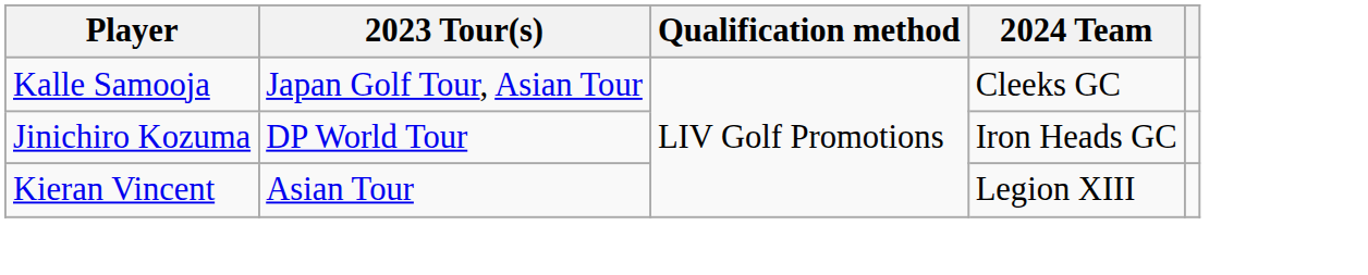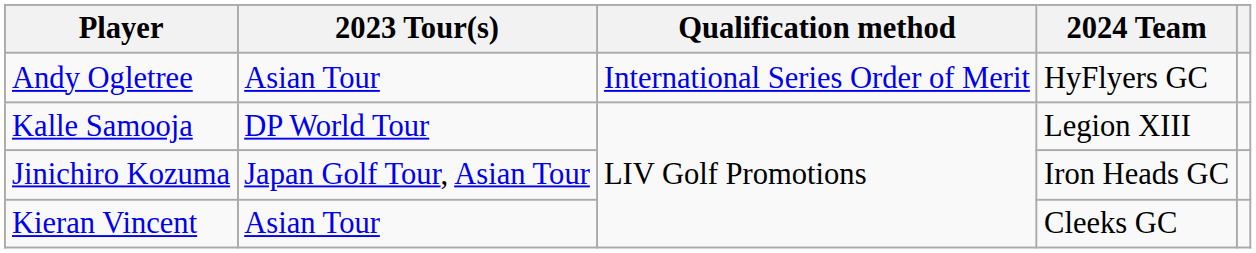+ row: Andy Ogletree | Asian Tour | International Series Order of Merit | HyFlyers GC
Kalle Samooja | 2023 Tour(s): Japan Golf Tour, Asian Tour -> DP World Tour
Kalle Samooja | 2024 Team: Cleeks GC -> Legion XIII
Jinichiro Kozuma | 2023 Tour(s): DP World Tour -> Japan Golf Tour, Asian Tour
Kieran Vincent | 2024 Team: Legion XIII -> Cleeks GC
